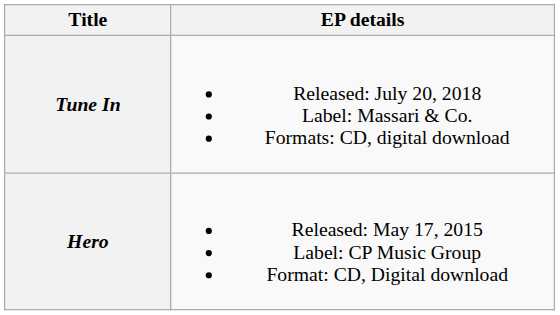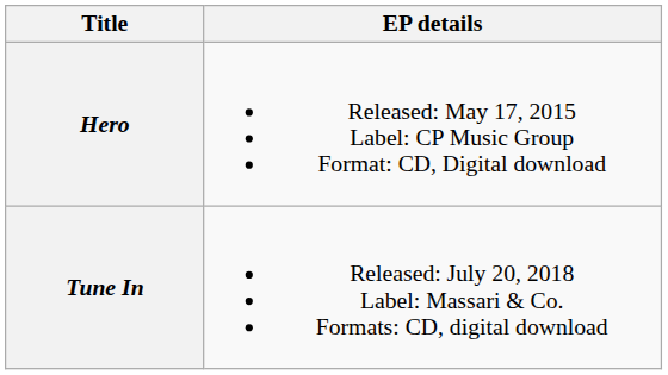rows swapped: Hero <-> Tune In
